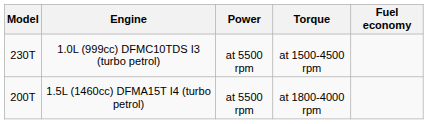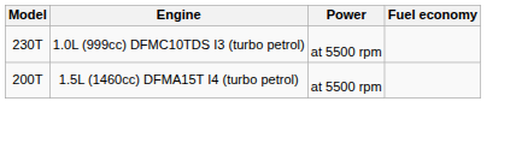- column: Torque | at 1500-4500 rpm | at 1800-4000 rpm
